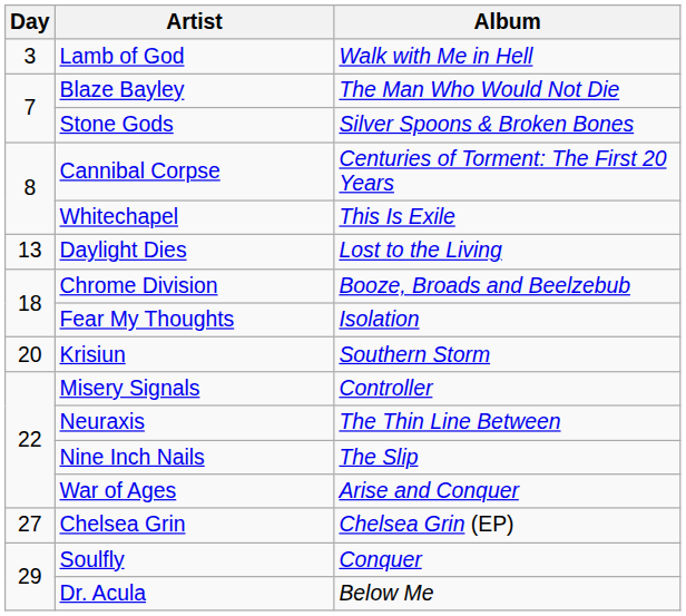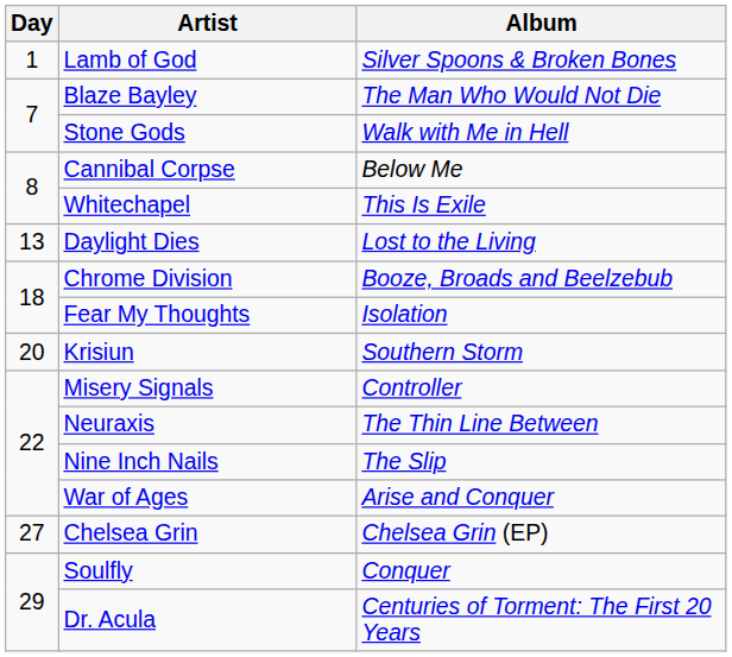Lamb of God | Day: 3 -> 1
Lamb of God | Album: Walk with Me in Hell -> Silver Spoons & Broken Bones
Stone Gods | Album: Silver Spoons & Broken Bones -> Walk with Me in Hell
Cannibal Corpse | Album: Centuries of Torment: The First 20 Years -> Below Me
Dr. Acula | Album: Below Me -> Centuries of Torment: The First 20 Years
